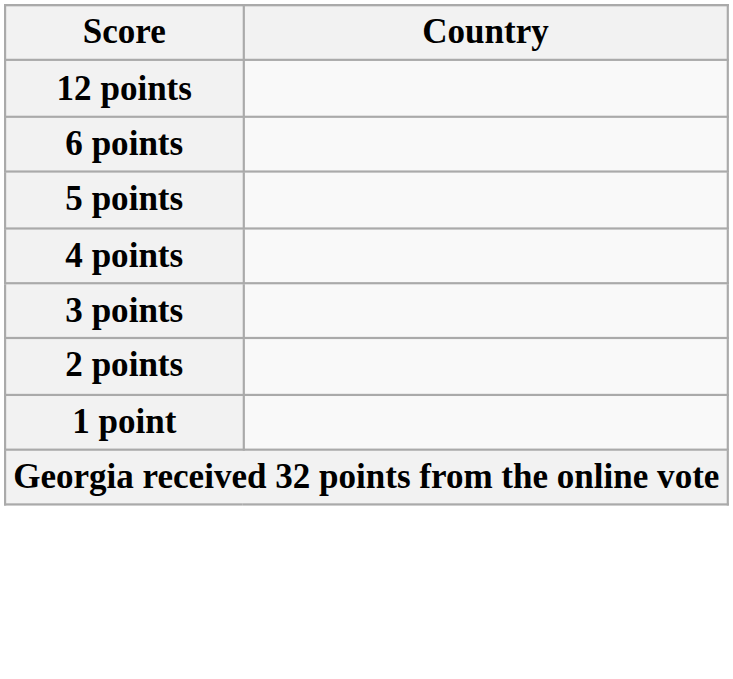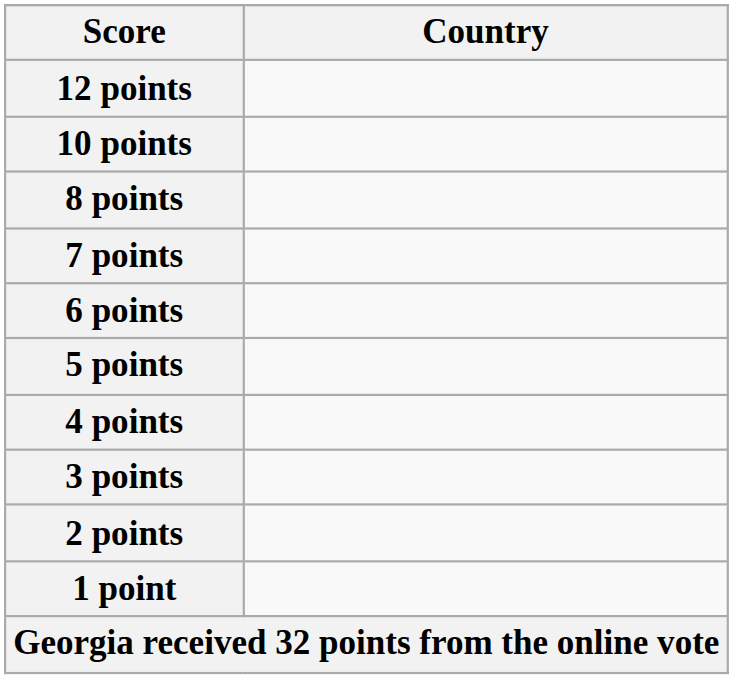+ row: 10 points
+ row: 8 points
+ row: 7 points
